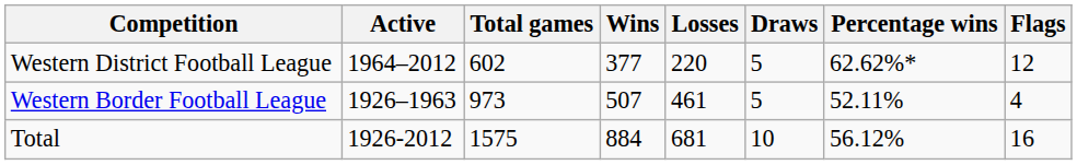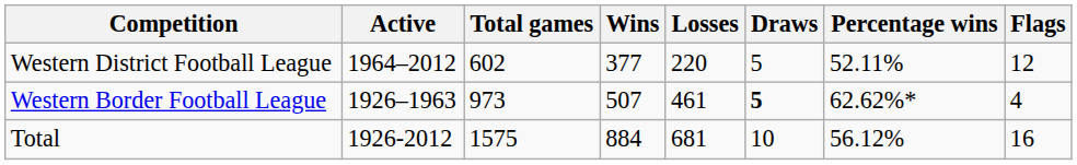Western District Football League | Percentage wins: 62.62%* -> 52.11%
Western Border Football League | Draws: normal -> bold
Western Border Football League | Percentage wins: 52.11% -> 62.62%*
